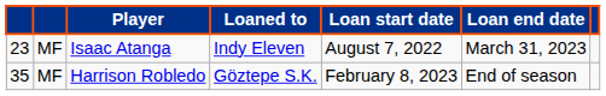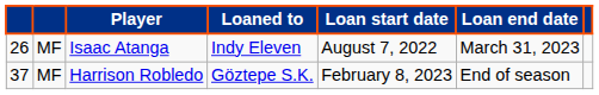Isaac Atanga | column 1: 23 -> 26
Harrison Robledo | column 1: 35 -> 37
